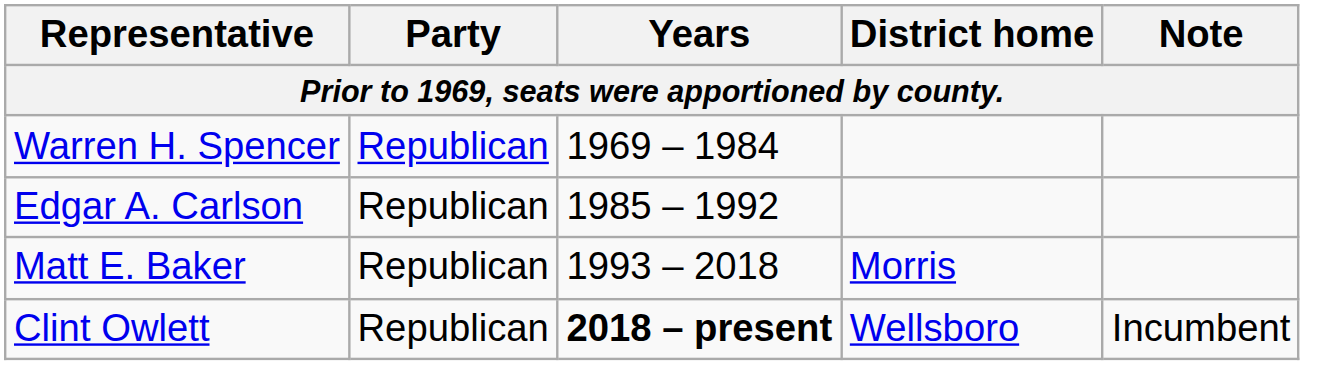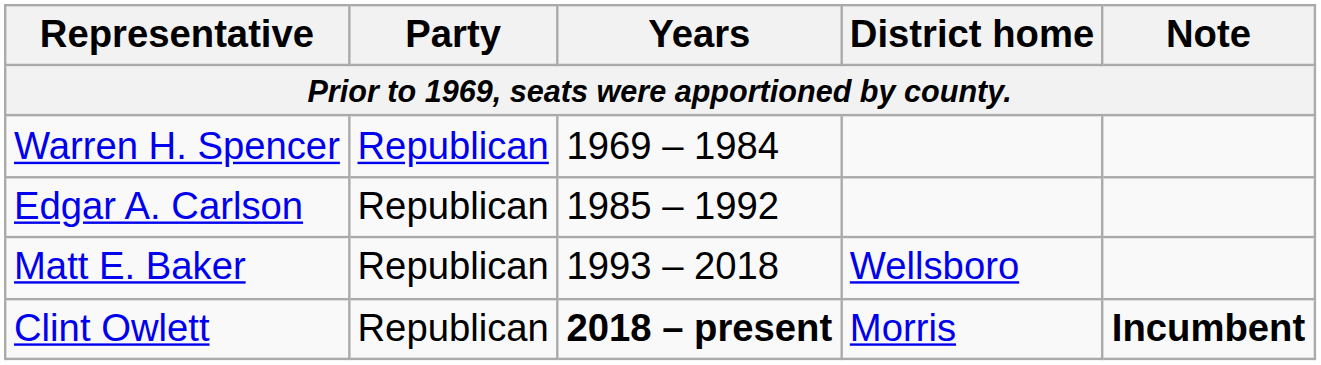Matt E. Baker | District home: Morris -> Wellsboro
Clint Owlett | District home: Wellsboro -> Morris
Clint Owlett | Note: normal -> bold
